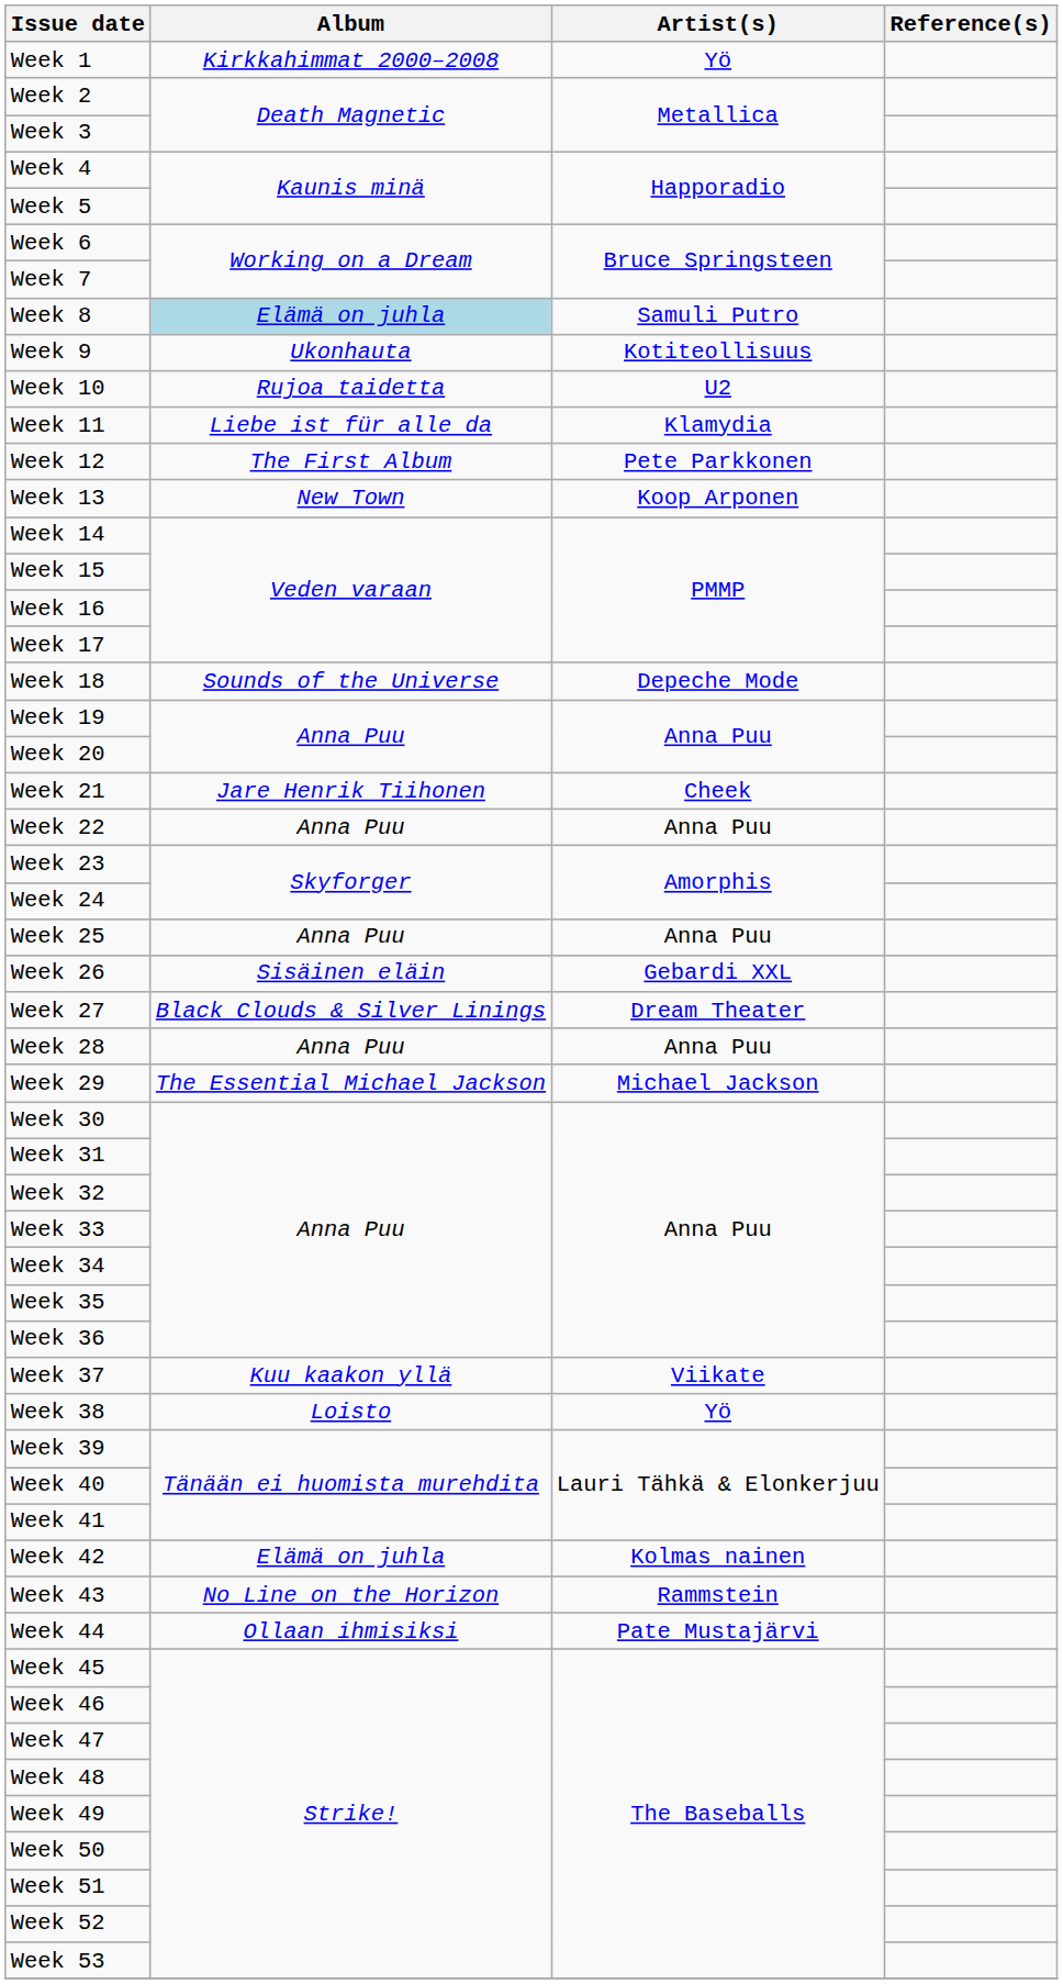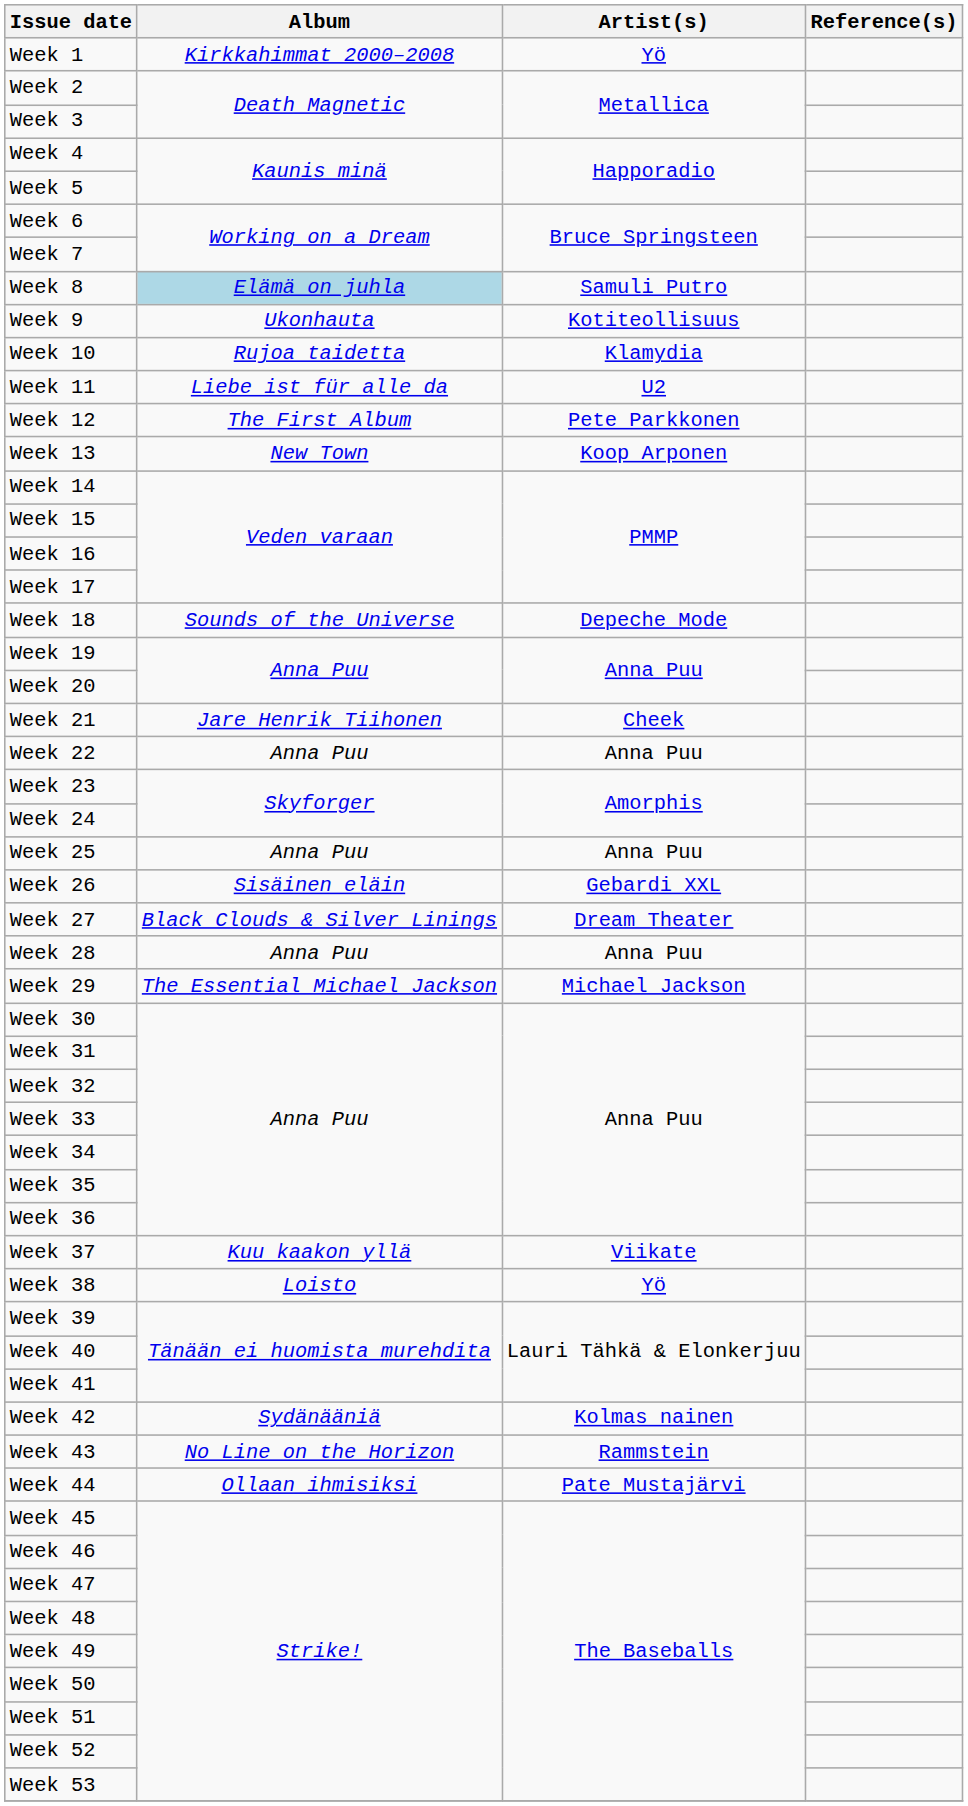Week 10 | Artist(s): U2 -> Klamydia
Week 11 | Artist(s): Klamydia -> U2
Week 42 | Album: Elämä on juhla -> Sydänääniä
